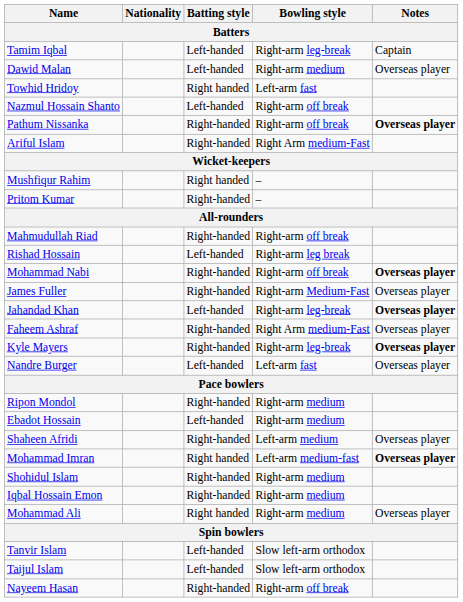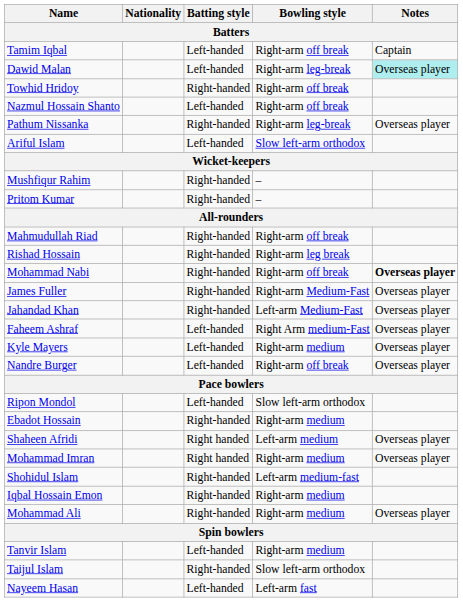Tamim Iqbal | Bowling style: Right-arm leg-break -> Right-arm off break
Dawid Malan | Bowling style: Right-arm medium -> Right-arm leg-break
Dawid Malan | Notes: no background -> paleturquoise background
Towhid Hridoy | Batting style: Right handed -> Right-handed
Towhid Hridoy | Bowling style: Left-arm fast -> Right-arm off break
Pathum Nissanka | Bowling style: Right-arm off break -> Right-arm leg-break
Pathum Nissanka | Notes: bold -> normal
Ariful Islam | Batting style: Right-handed -> Left-handed
Ariful Islam | Bowling style: Right Arm medium-Fast -> Slow left-arm orthodox
Mushfiqur Rahim | Batting style: Right handed -> Right-handed
Rishad Hossain | Batting style: Left-handed -> Right-handed
Jahandad Khan | Batting style: Left-handed -> Right-handed
Jahandad Khan | Bowling style: Right-arm leg-break -> Left-arm Medium-Fast
Jahandad Khan | Notes: bold -> normal
Faheem Ashraf | Batting style: Right-handed -> Left-handed
Kyle Mayers | Batting style: Right-handed -> Left-handed
Kyle Mayers | Bowling style: Right-arm leg-break -> Right-arm medium
Kyle Mayers | Notes: bold -> normal
Nandre Burger | Bowling style: Left-arm fast -> Right-arm off break
Ripon Mondol | Batting style: Right-handed -> Left-handed
Ripon Mondol | Bowling style: Right-arm medium -> Slow left-arm orthodox
Ebadot Hossain | Batting style: Left-handed -> Right-handed
Shaheen Afridi | Batting style: Right-handed -> Right handed
Mohammad Imran | Bowling style: Left-arm medium-fast -> Right-arm medium
Mohammad Imran | Notes: bold -> normal
Shohidul Islam | Bowling style: Right-arm medium -> Left-arm medium-fast
Mohammad Ali | Batting style: Right handed -> Right-handed
Tanvir Islam | Bowling style: Slow left-arm orthodox -> Right-arm medium
Taijul Islam | Batting style: Left-handed -> Right-handed
Nayeem Hasan | Batting style: Right-handed -> Left-handed
Nayeem Hasan | Bowling style: Right-arm off break -> Left-arm fast
